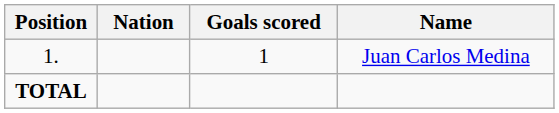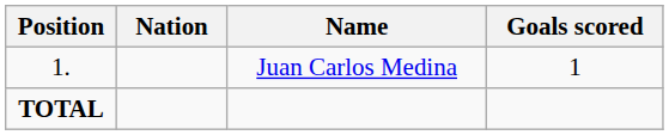columns swapped: Name <-> Goals scored
